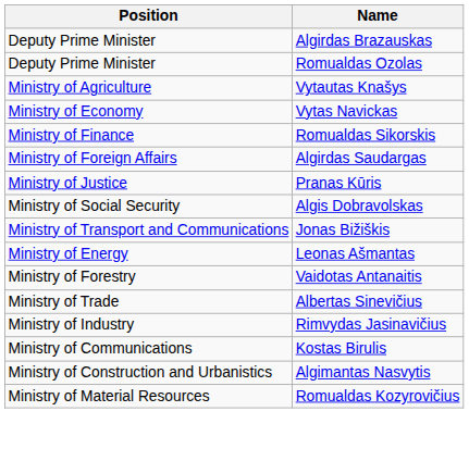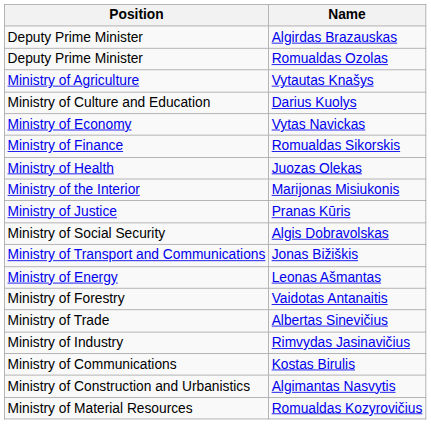+ row: Ministry of Culture and Education | Darius Kuolys
- row: Ministry of Foreign Affairs | Algirdas Saudargas
+ row: Ministry of Health | Juozas Olekas
+ row: Ministry of the Interior | Marijonas Misiukonis
